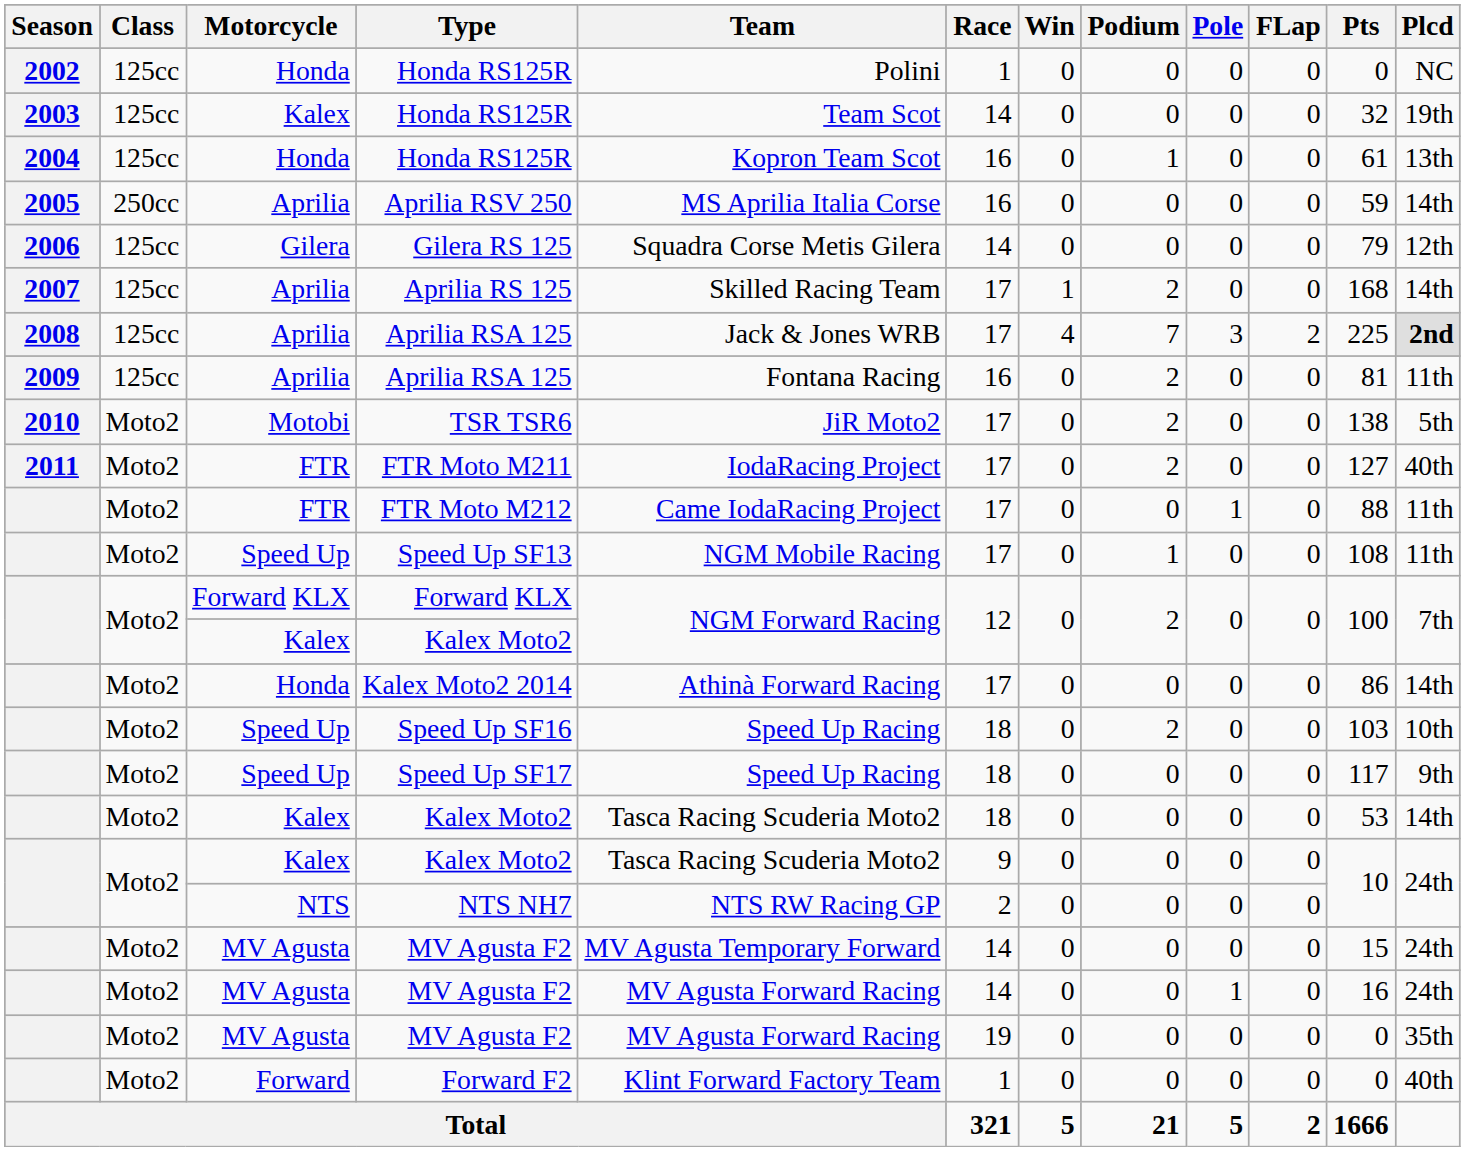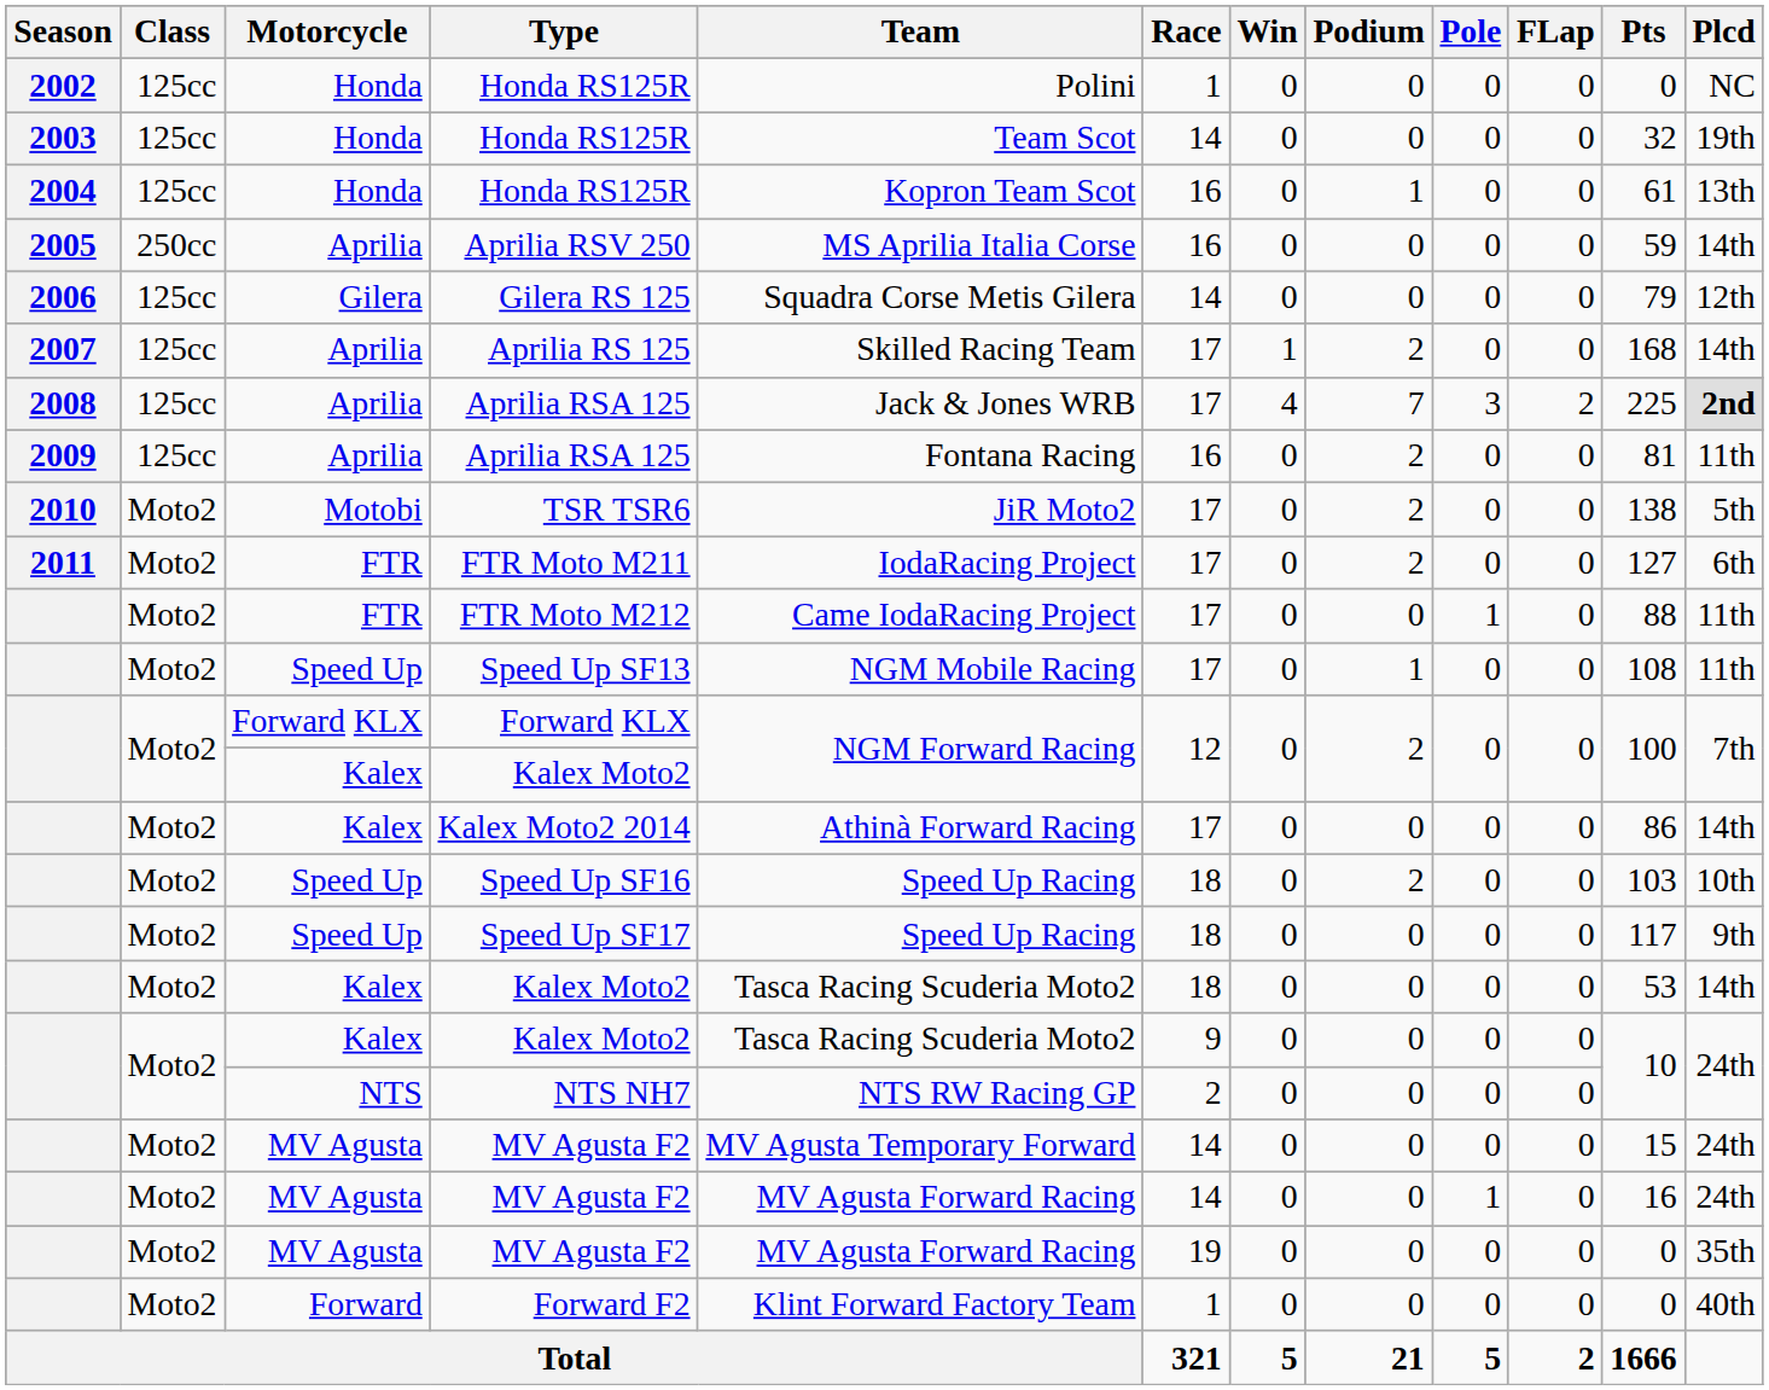2003 / Honda RS125R | Motorcycle: Kalex -> Honda
FTR Moto M211 | Plcd: 40th -> 6th
Kalex Moto2 2014 | Motorcycle: Honda -> Kalex
